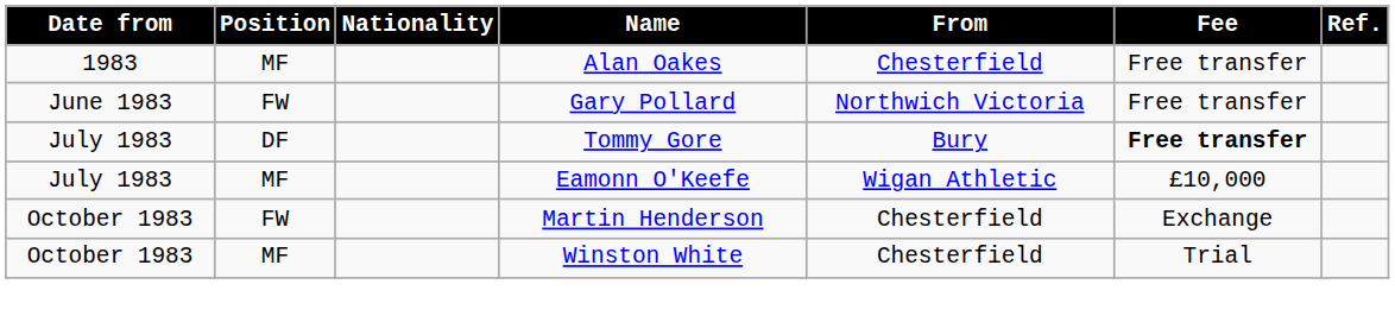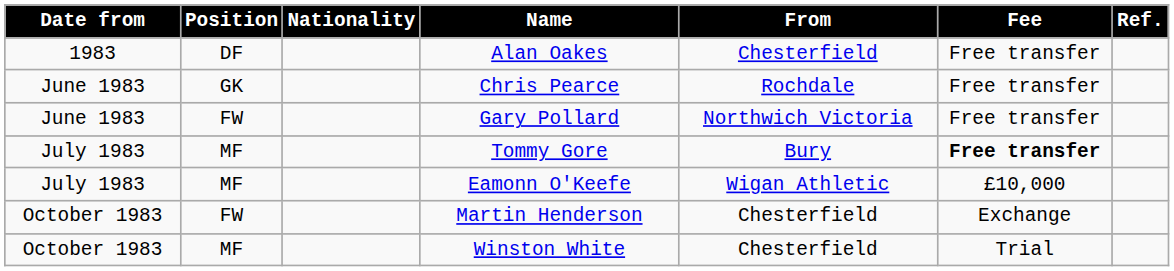Alan Oakes | Position: MF -> DF
+ row: June 1983 | GK | Chris Pearce | Rochdale | Free transfer
Tommy Gore | Position: DF -> MF
